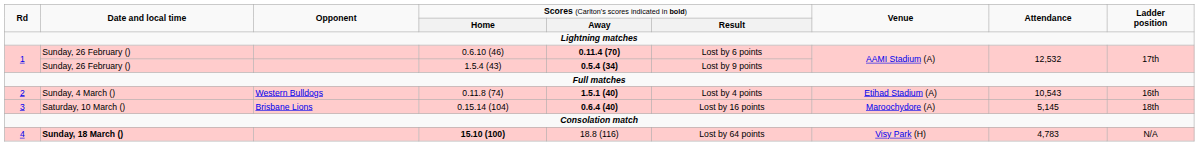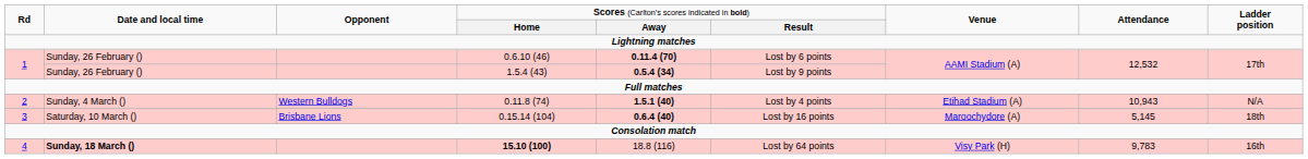0.11.8 (74) | column 8: 10,543 -> 10,943
0.11.8 (74) | column 9: 16th -> N/A
15.10 (100) | column 8: 4,783 -> 9,783
15.10 (100) | column 9: N/A -> 16th
